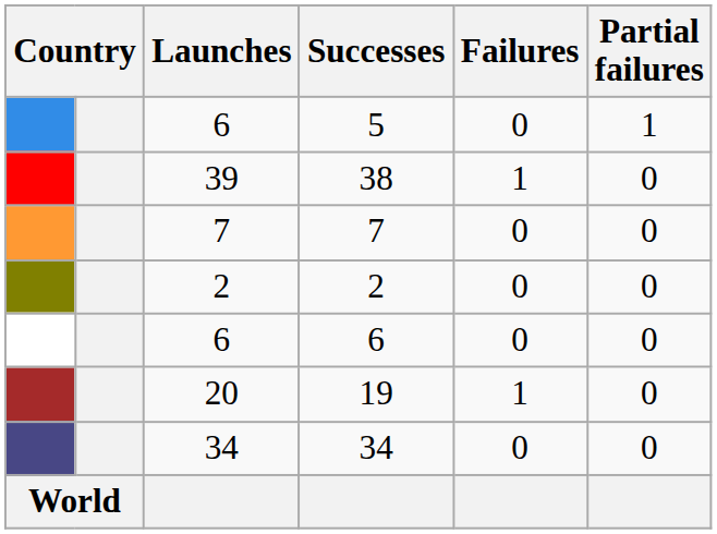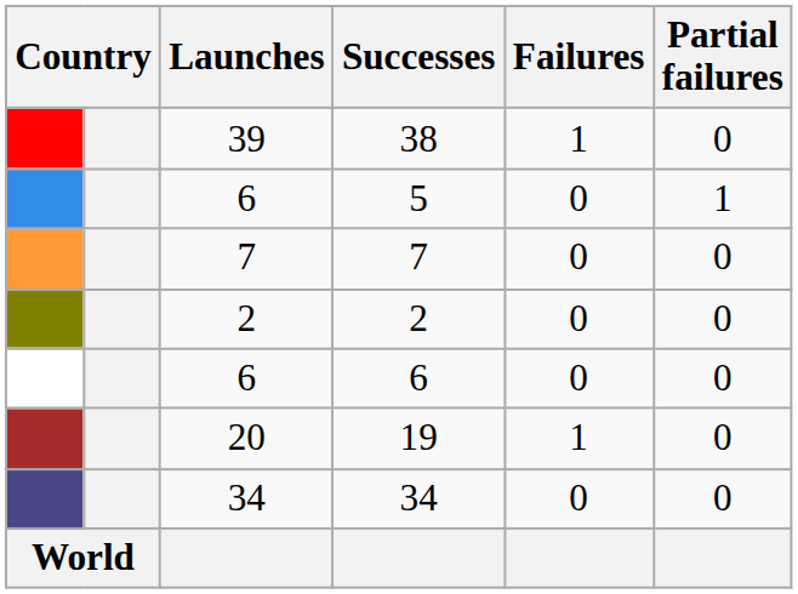rows swapped: 38 <-> 5
